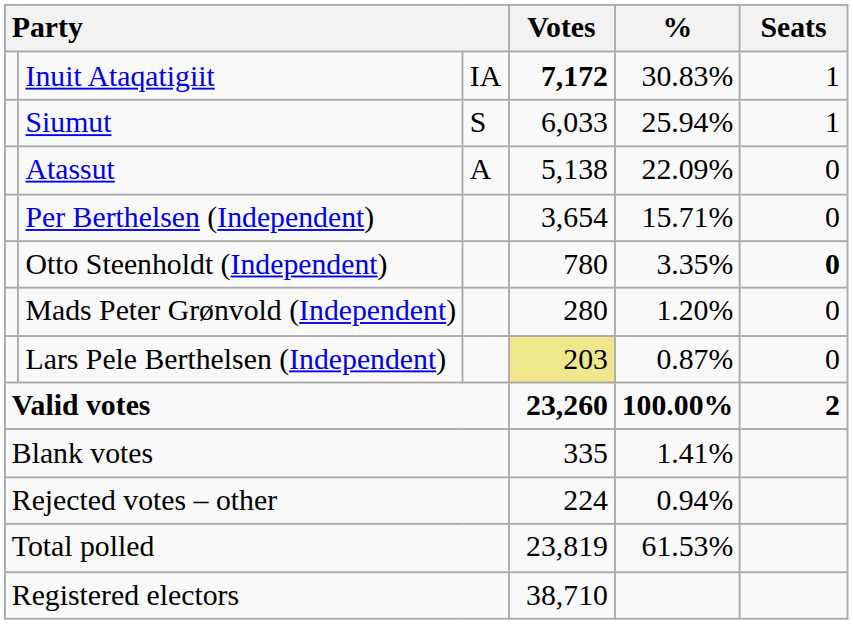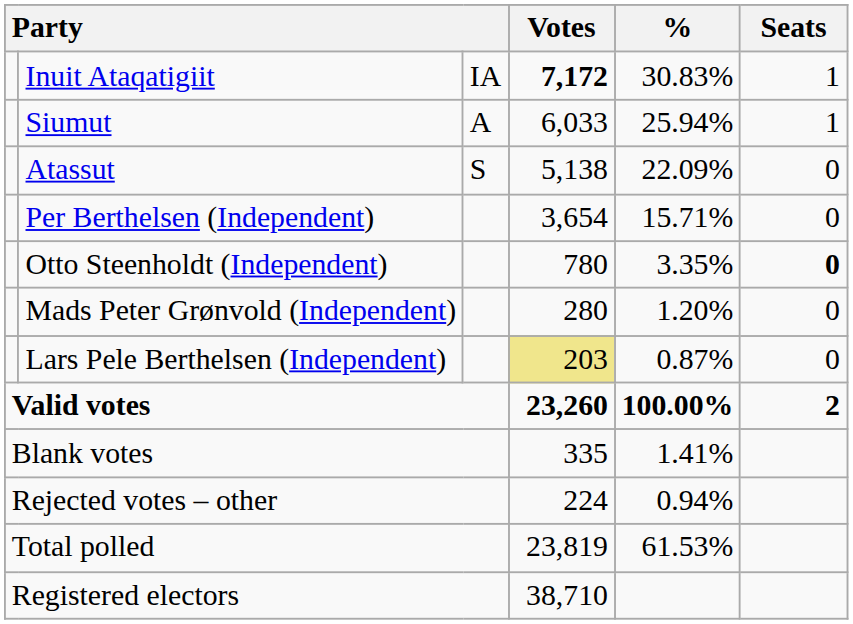Siumut | column 3: S -> A
Atassut | column 3: A -> S
